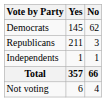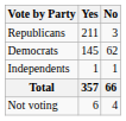rows swapped: Republicans <-> Democrats
